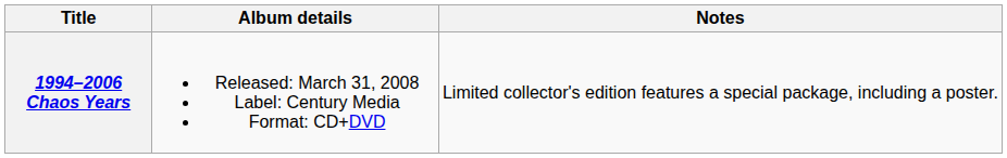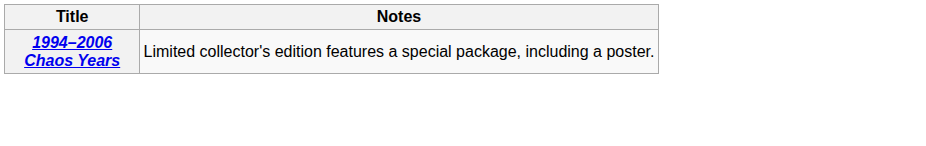- column: Album details | Released: March 31, 2008 Label: Century Media Format: CD+DVD
